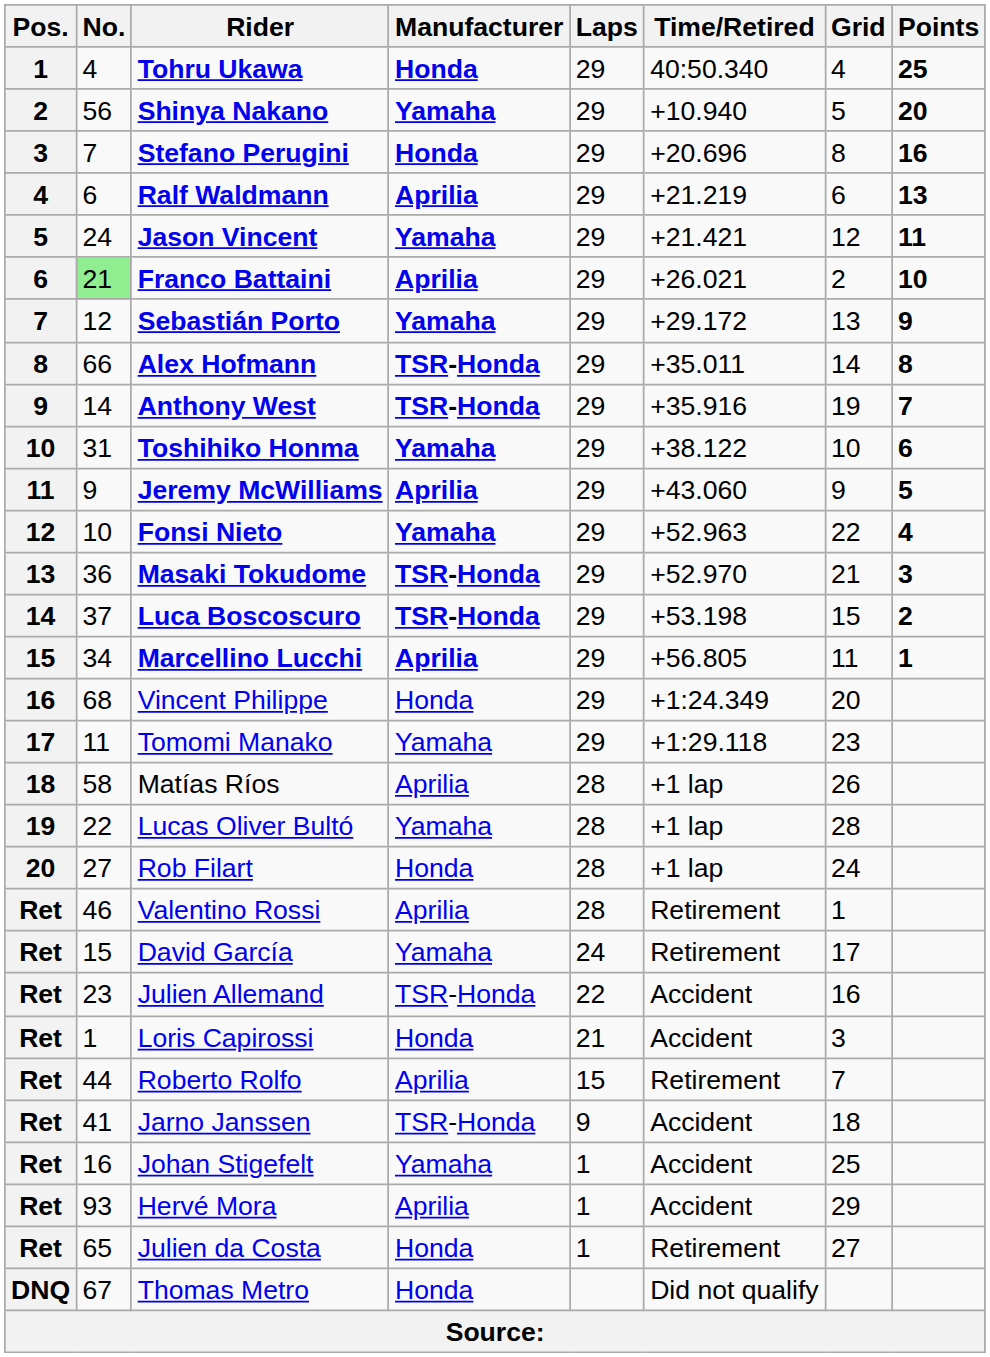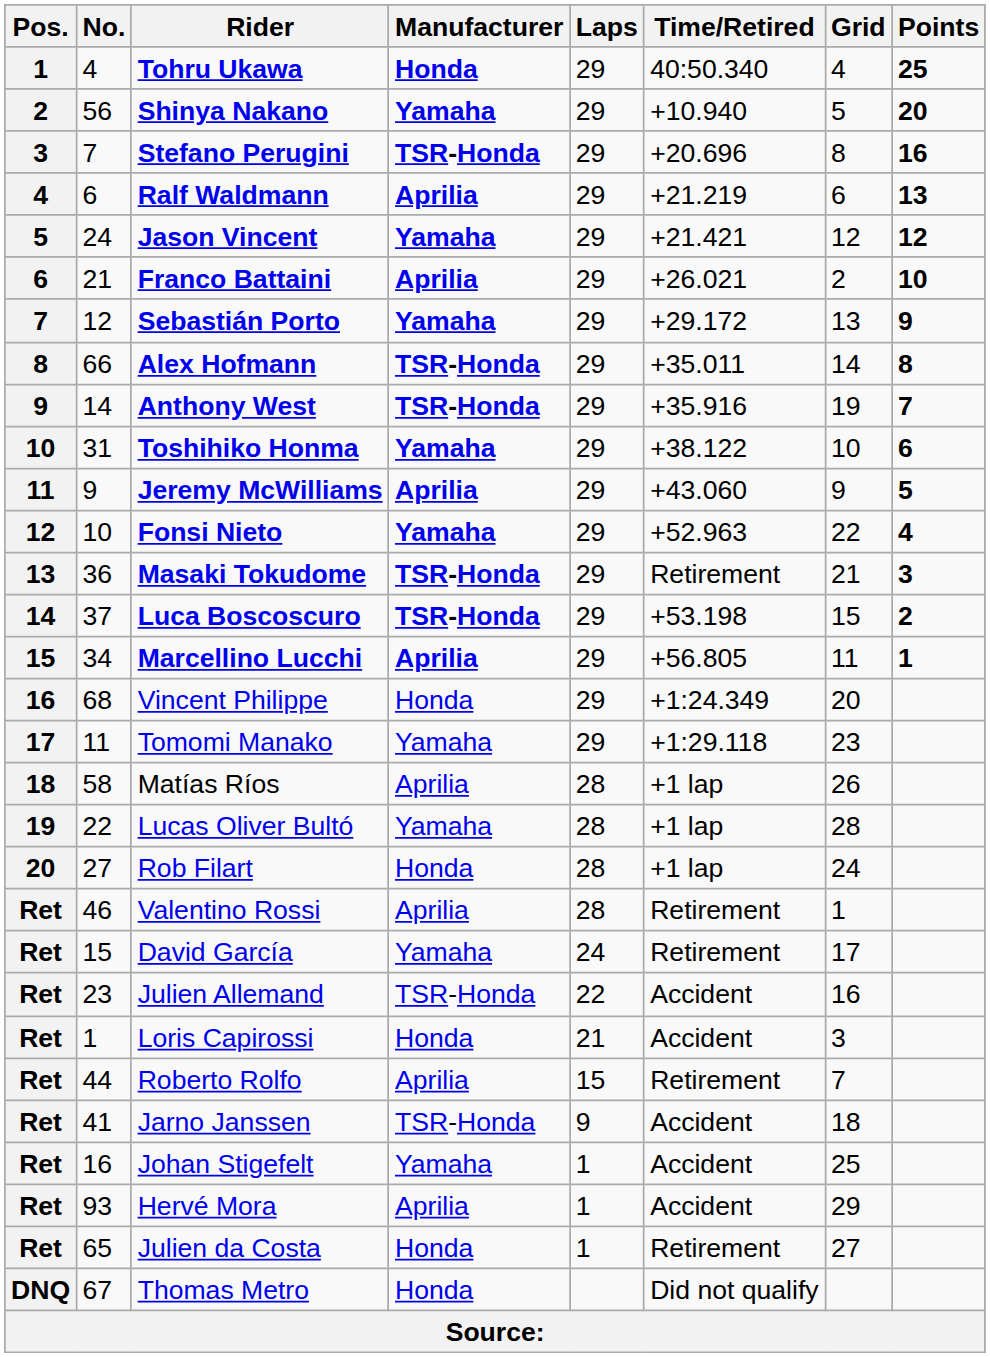Stefano Perugini | Manufacturer: Honda -> TSR-Honda
Jason Vincent | Points: 11 -> 12
Franco Battaini | No.: lightgreen background -> no background
Masaki Tokudome | Time/Retired: +52.970 -> Retirement
